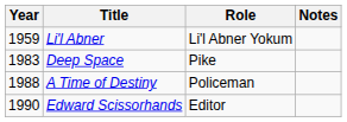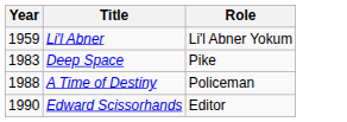- column: Notes
